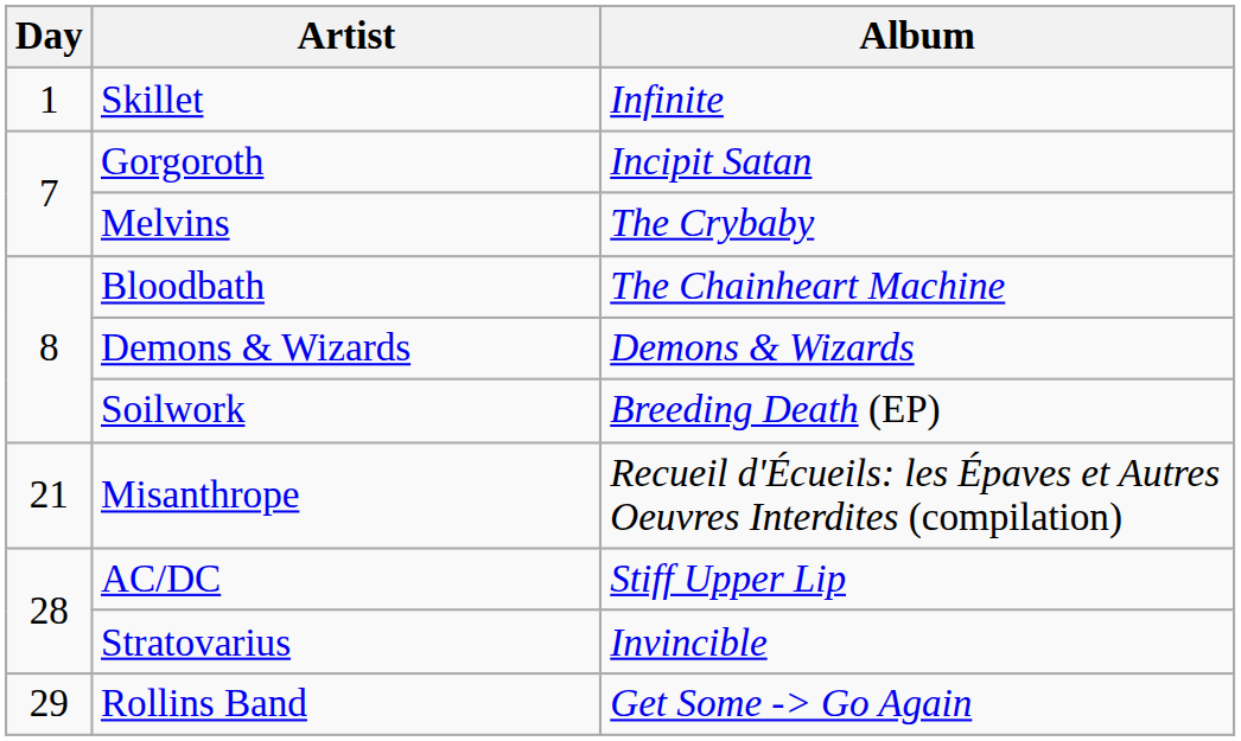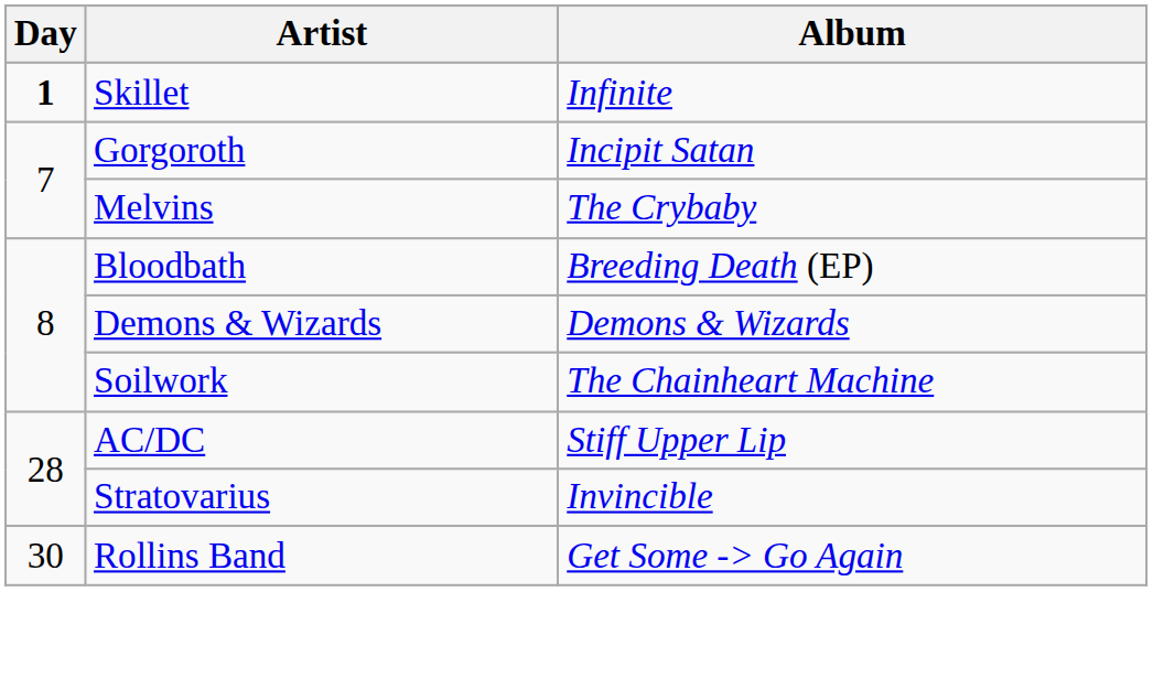Skillet | Day: normal -> bold
Bloodbath | Album: The Chainheart Machine -> Breeding Death (EP)
Soilwork | Album: Breeding Death (EP) -> The Chainheart Machine
- row: 21 | Misanthrope | Recueil d'Écueils: les Épaves et Autres Oeuvres Interdites (compilation)
Rollins Band | Day: 29 -> 30
